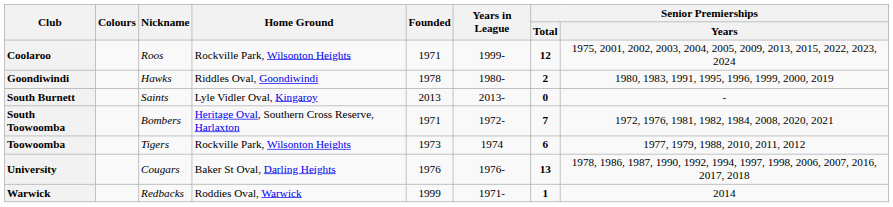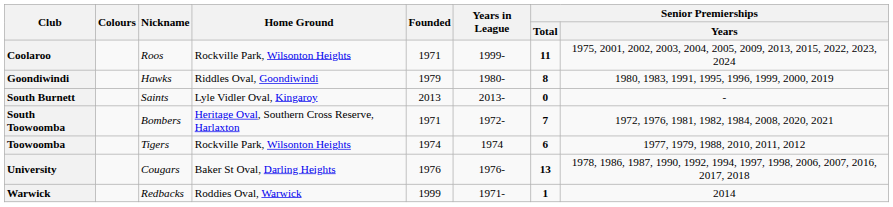Coolaroo | Senior Premierships / Total: 12 -> 11
Goondiwindi | Founded: 1978 -> 1979
Goondiwindi | Senior Premierships / Total: 2 -> 8
Toowoomba | Founded: 1973 -> 1974
